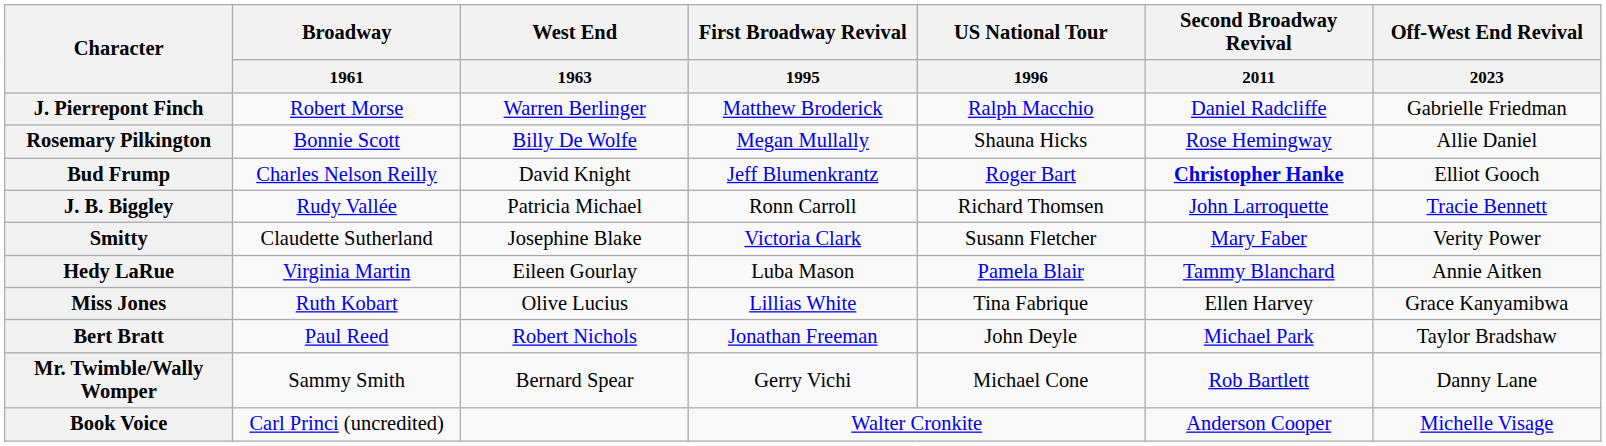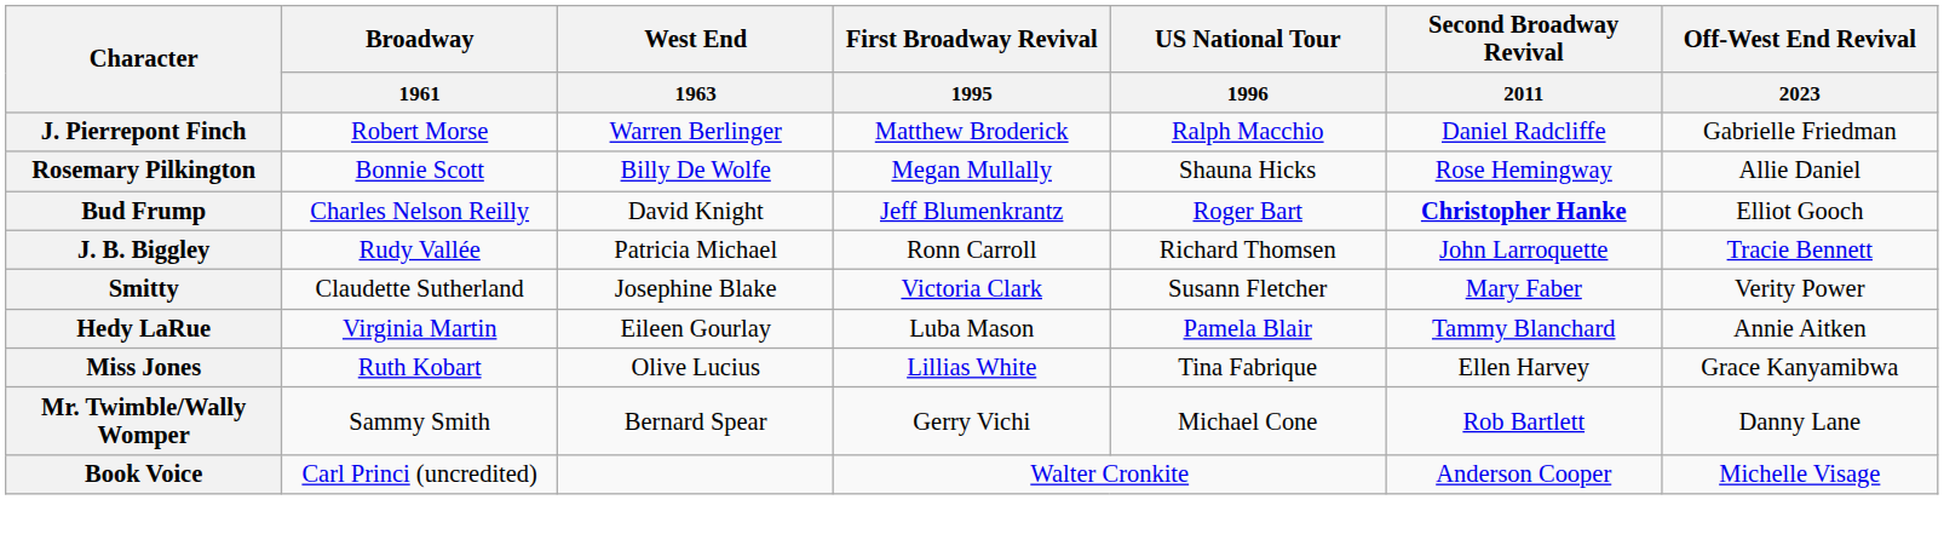- row: Bert Bratt | Paul Reed | Robert Nichols | Jonathan Freeman | John Deyle | Michael Park | Taylor Bradshaw
